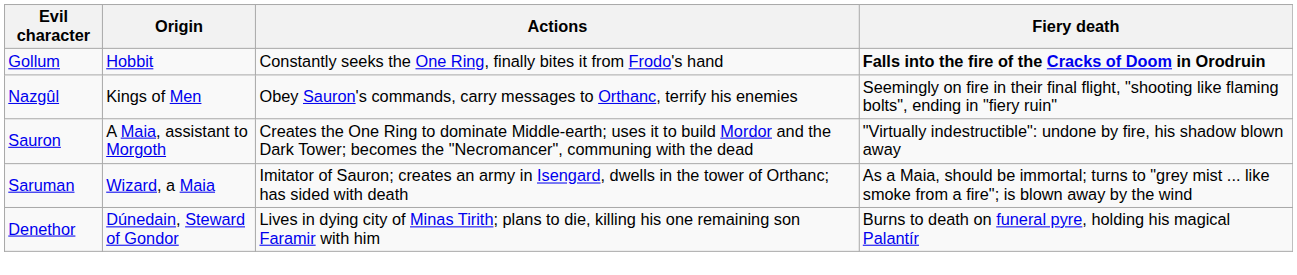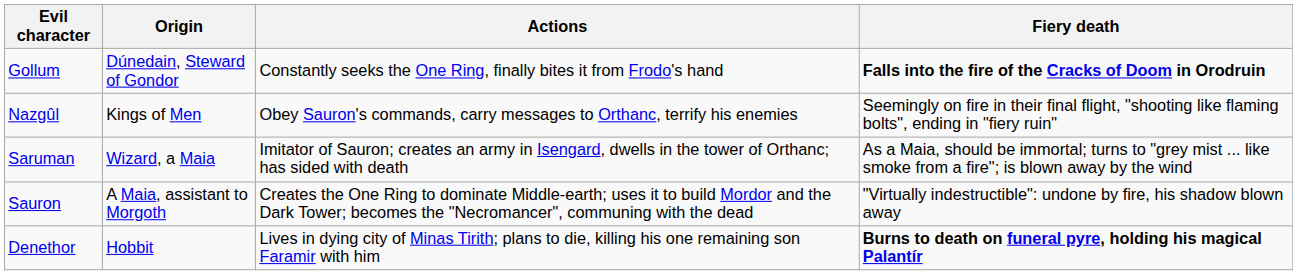Gollum | Origin: Hobbit -> Dúnedain, Steward of Gondor
rows swapped: Sauron <-> Saruman
Denethor | Origin: Dúnedain, Steward of Gondor -> Hobbit
Denethor | Fiery death: normal -> bold
